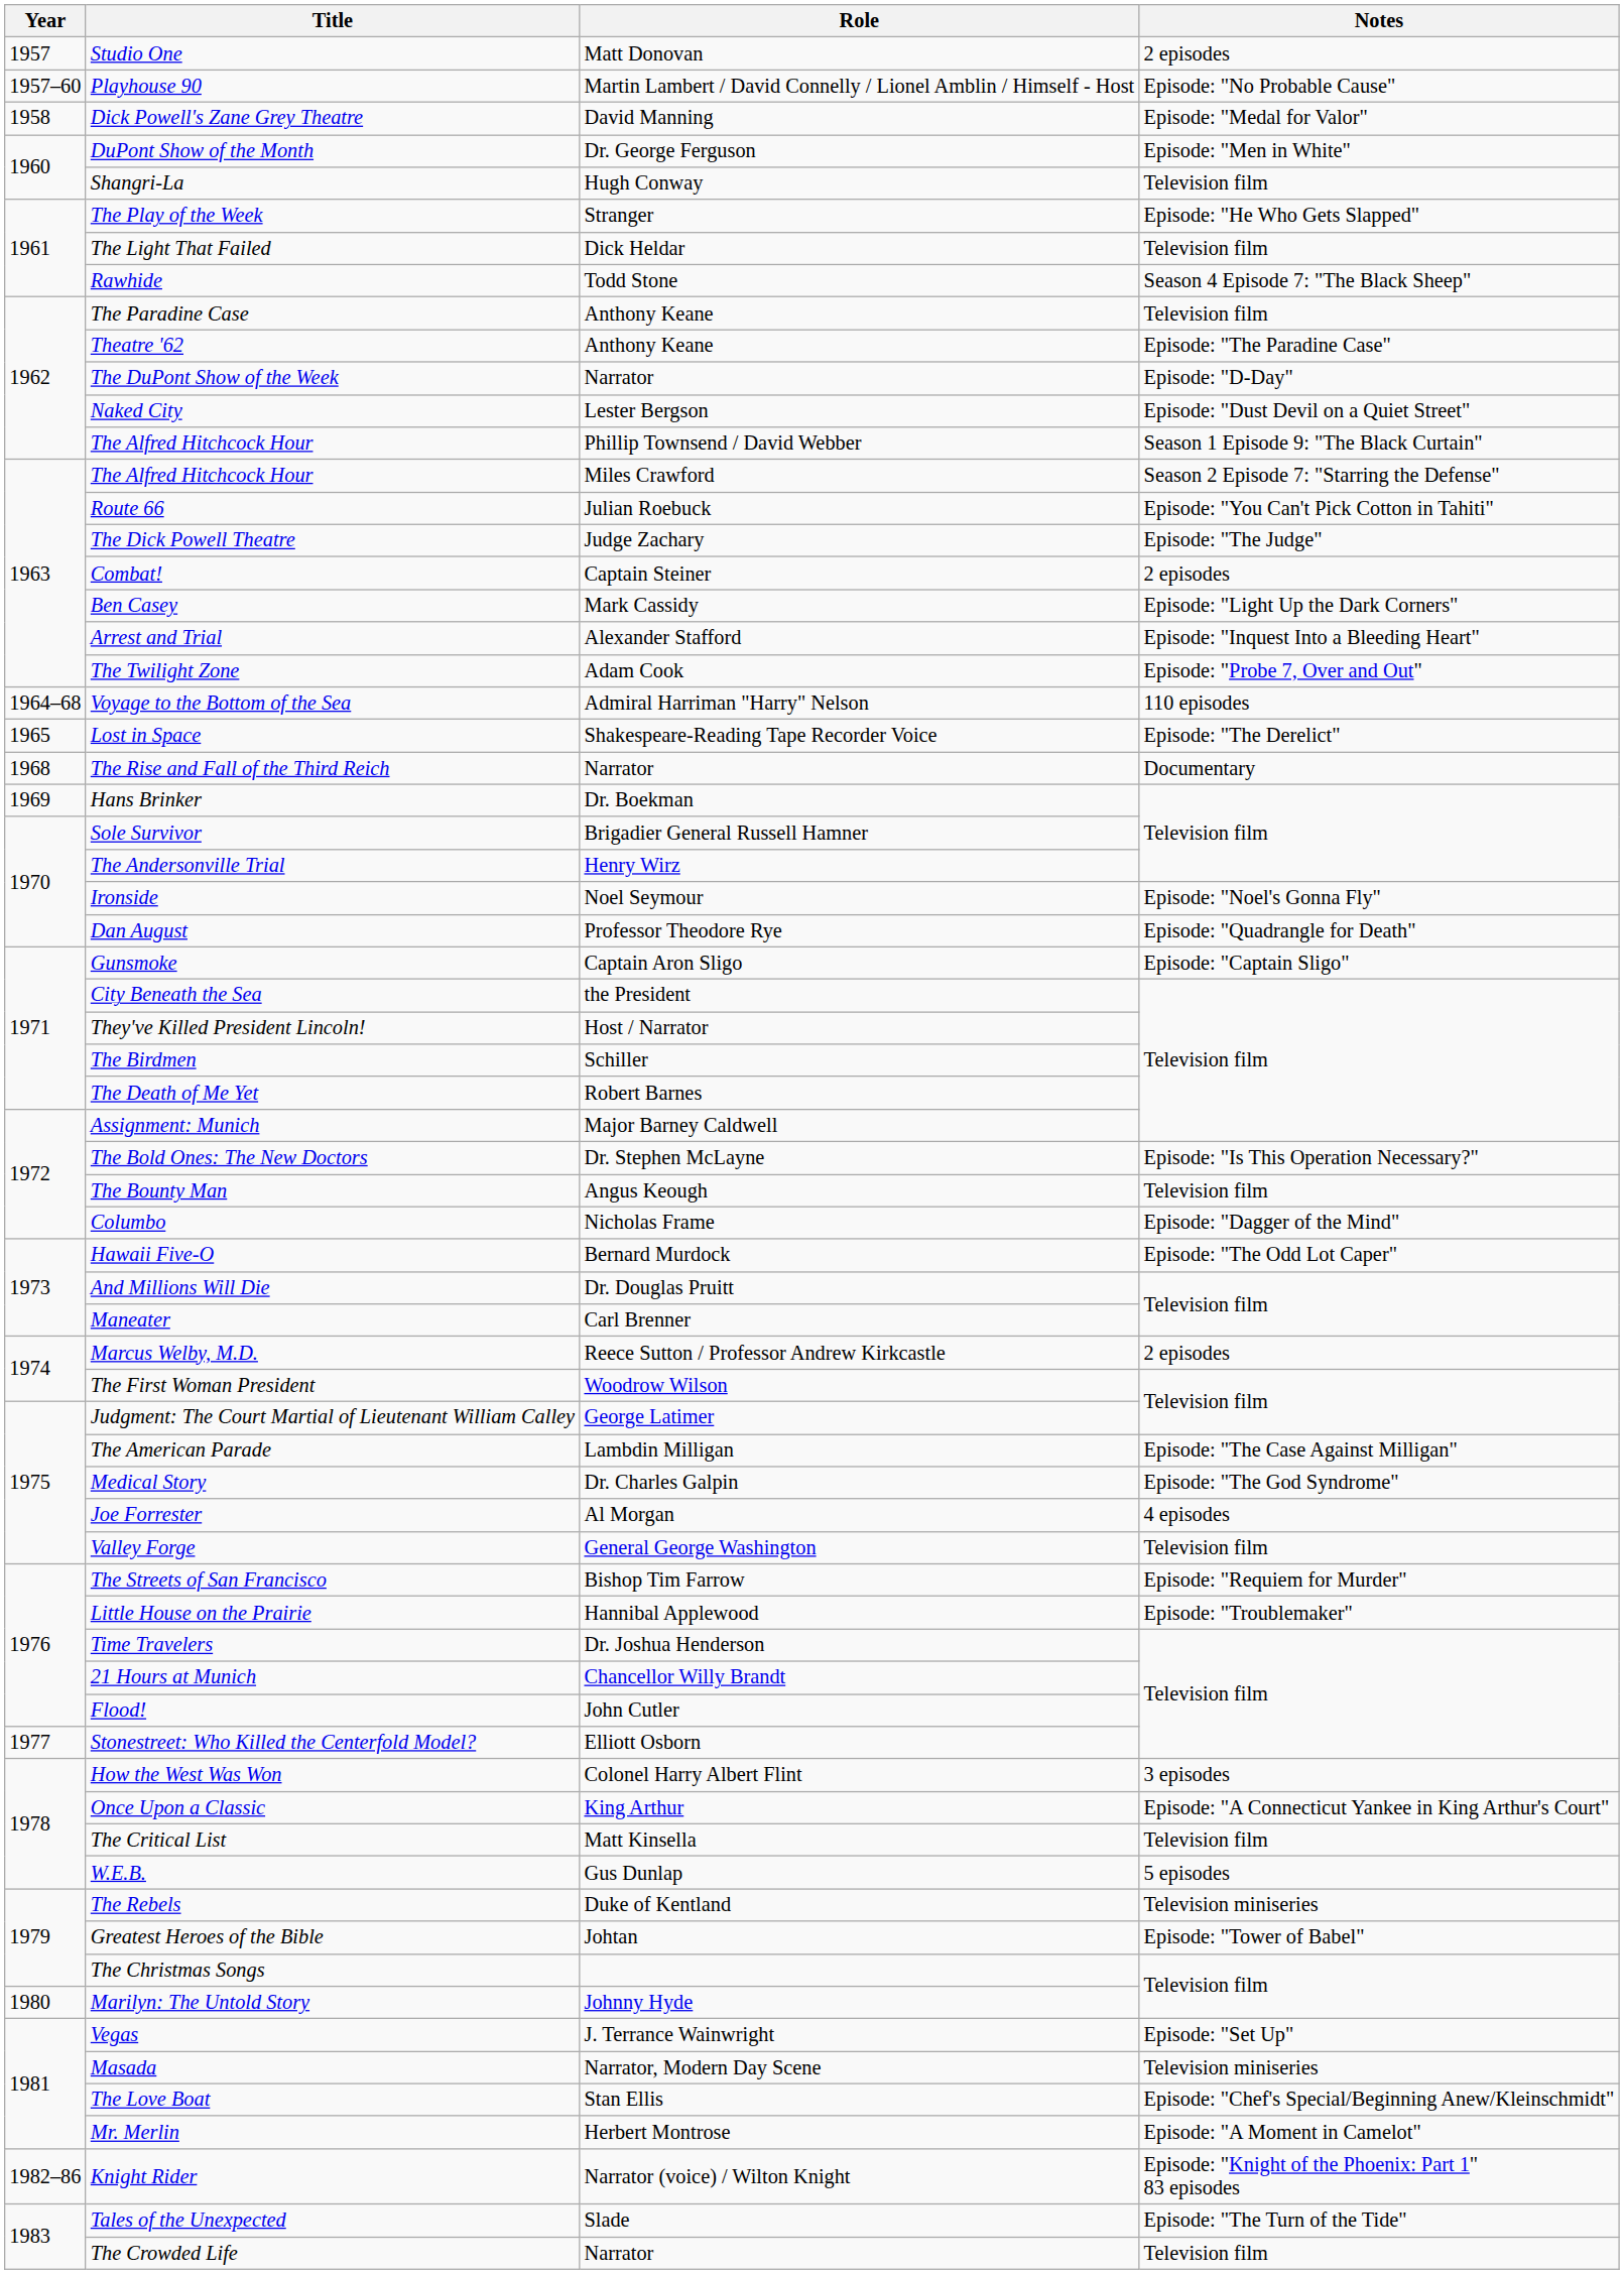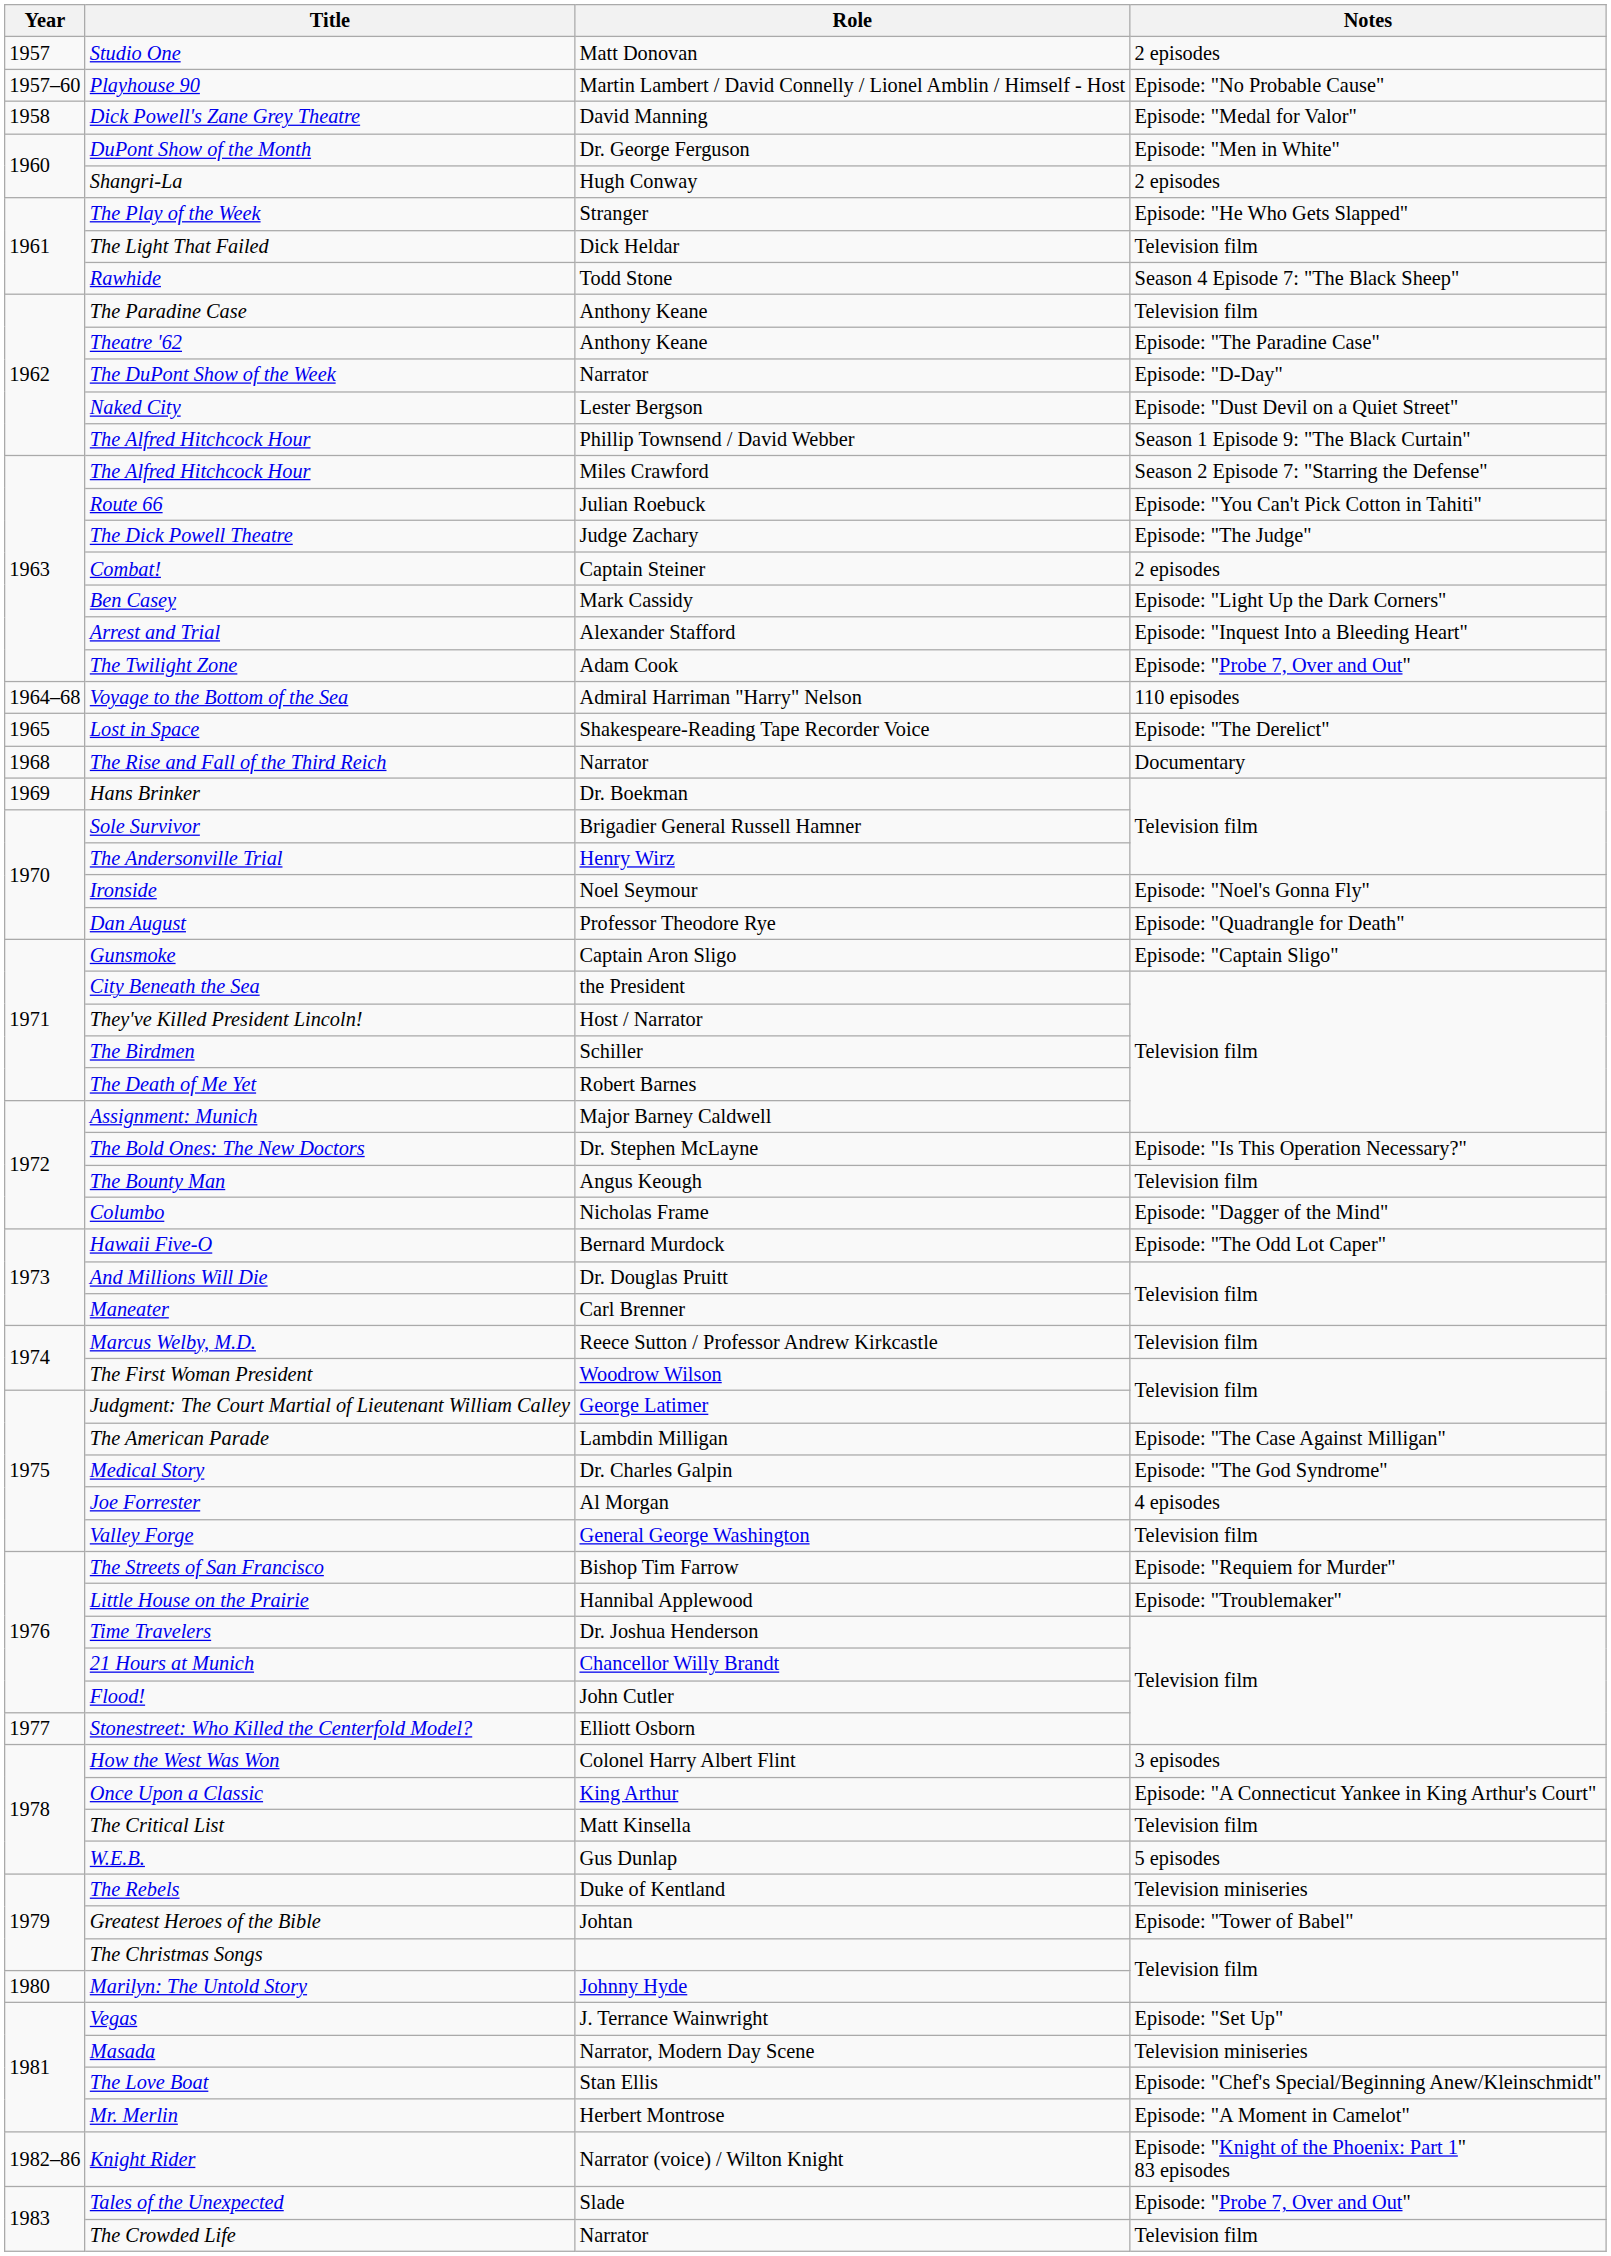Shangri-La | Notes: Television film -> 2 episodes
Marcus Welby, M.D. | Notes: 2 episodes -> Television film
Tales of the Unexpected | Notes: Episode: "The Turn of the Tide" -> Episode: "Probe 7, Over and Out"
